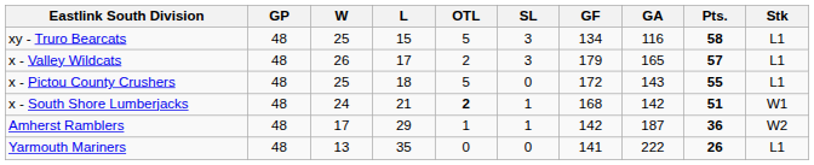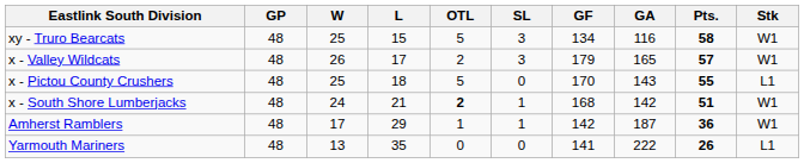xy - Truro Bearcats | Stk: L1 -> W1
x - Valley Wildcats | Stk: L1 -> W1
x - Pictou County Crushers | GF: 172 -> 170
Amherst Ramblers | Stk: W2 -> W1
